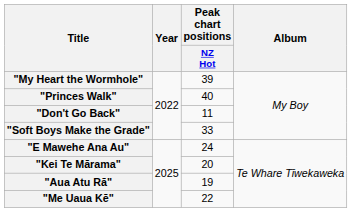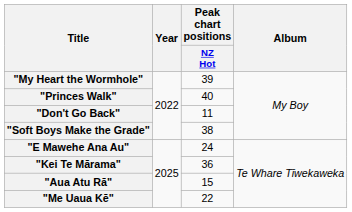"Soft Boys Make the Grade" | Peak chart positions / NZ Hot: 33 -> 38
"Kei Te Mārama" | Peak chart positions / NZ Hot: 20 -> 36
"Aua Atu Rā" | Peak chart positions / NZ Hot: 19 -> 15
